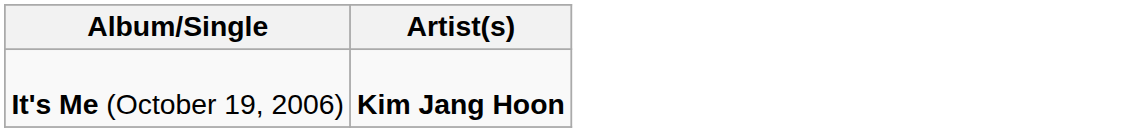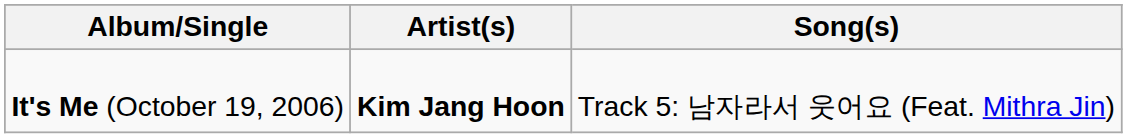+ column: Song(s) | Track 5: 남자라서 웃어요 (Feat. Mithra Jin)
